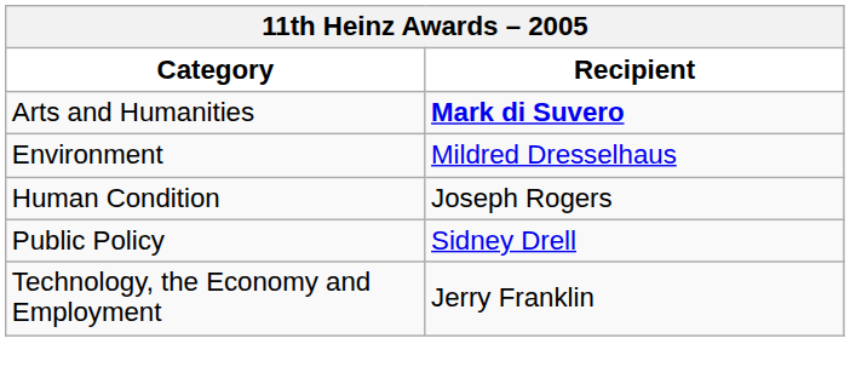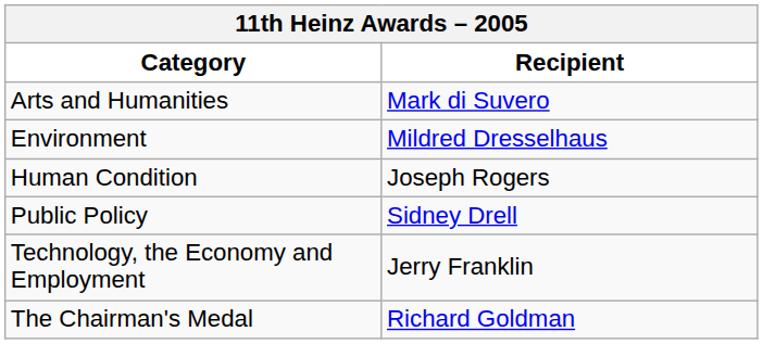Arts and Humanities | Recipient: bold -> normal
+ row: The Chairman's Medal | Richard Goldman
